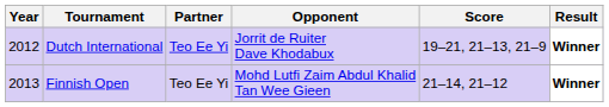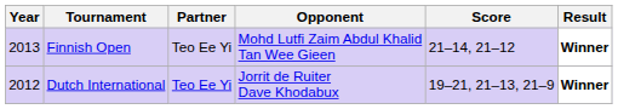rows swapped: Dutch International <-> Finnish Open
